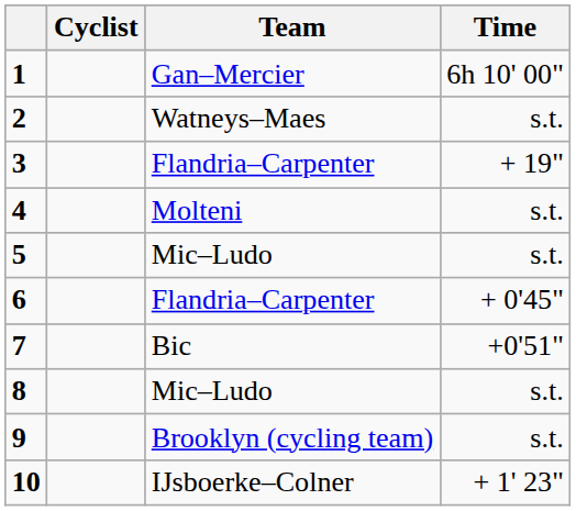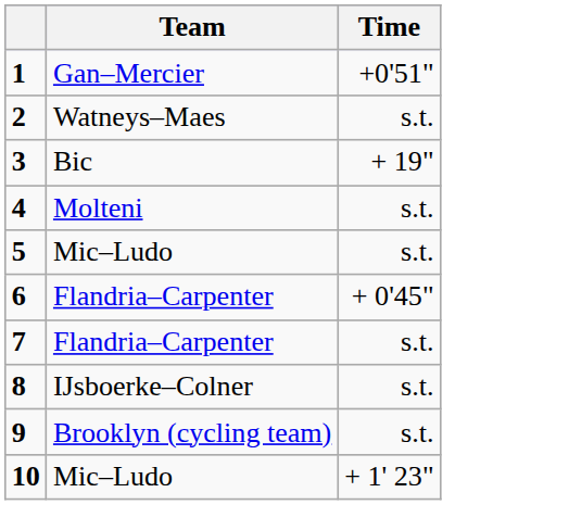- column: Cyclist
1 | Time: 6h 10' 00" -> +0'51"
3 | Team: Flandria–Carpenter -> Bic
7 | Team: Bic -> Flandria–Carpenter
7 | Time: +0'51" -> s.t.
8 | Team: Mic–Ludo -> IJsboerke–Colner
10 | Team: IJsboerke–Colner -> Mic–Ludo
